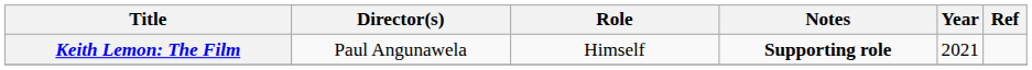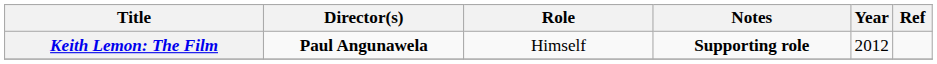Keith Lemon: The Film | Director(s): normal -> bold
Keith Lemon: The Film | Year: 2021 -> 2012
